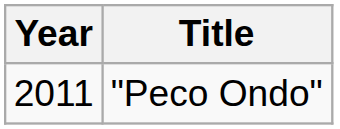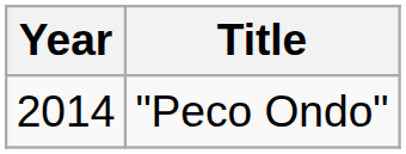"Peco Ondo" | Year: 2011 -> 2014
